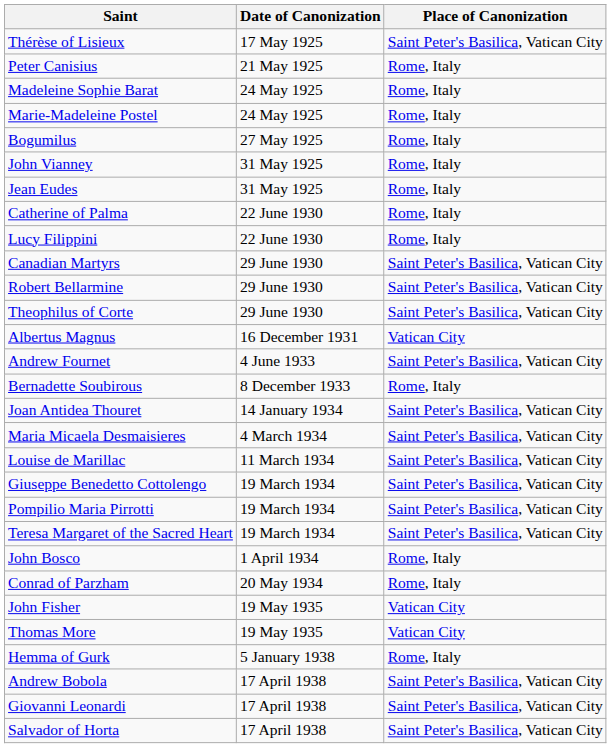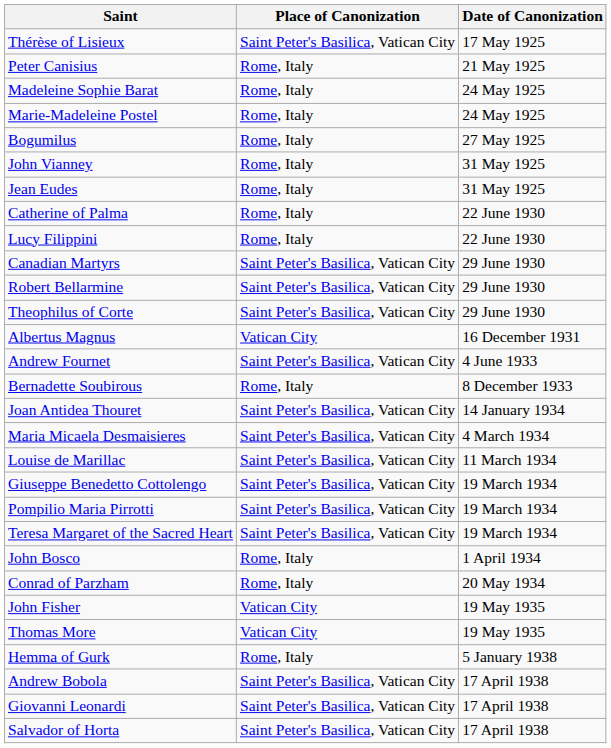columns swapped: Date of Canonization <-> Place of Canonization
